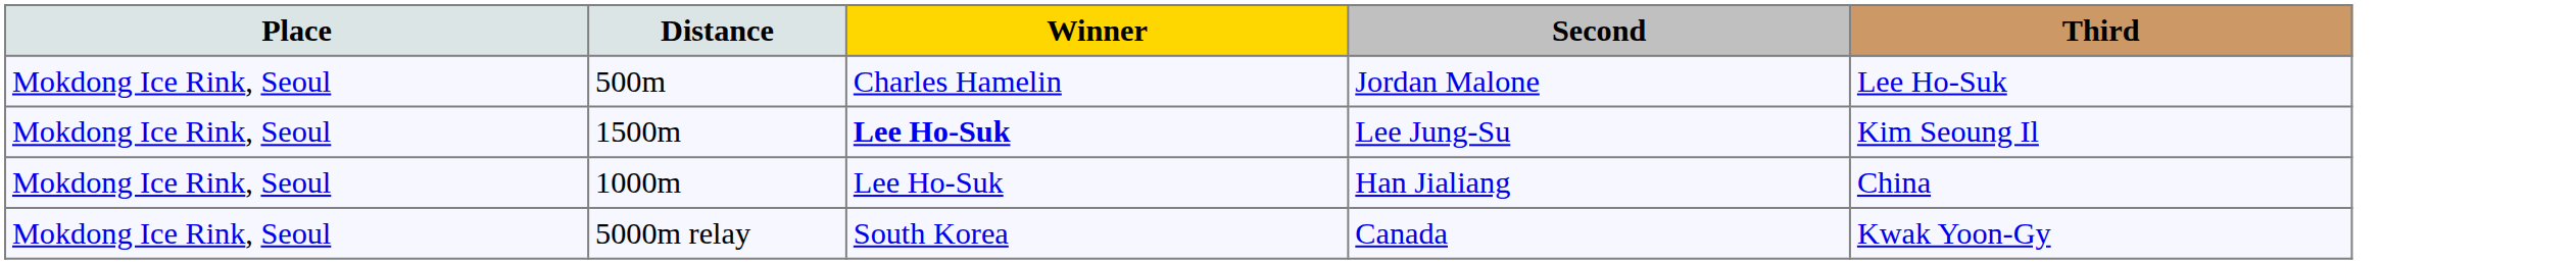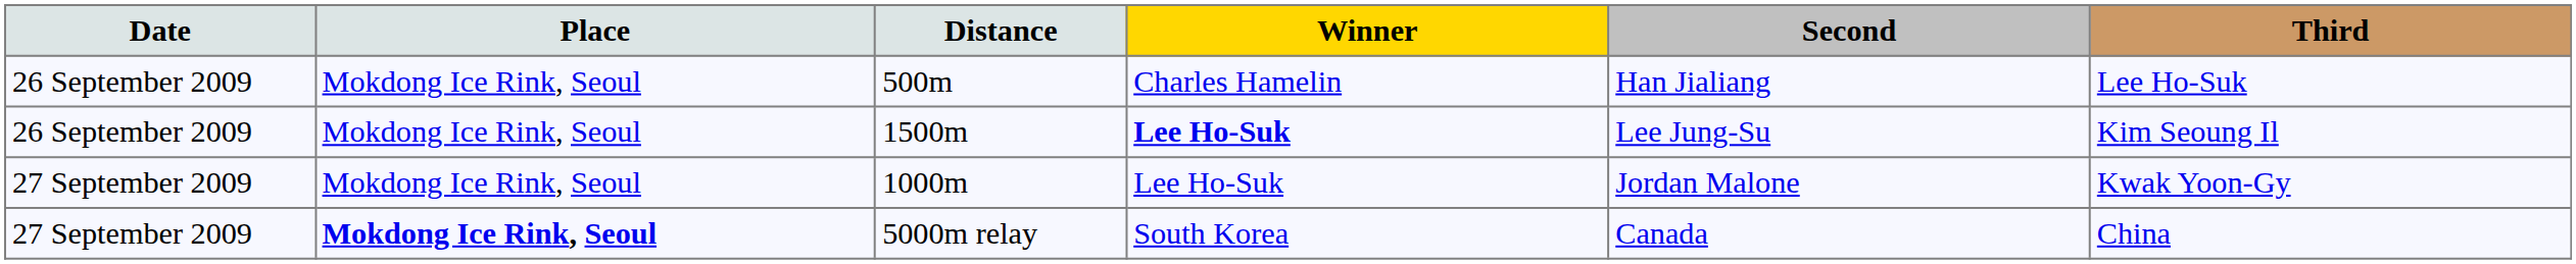+ column: Date | 26 September 2009 | 26 September 2009 | 27 September 2009 | 27 September 2009
500m | Second: Jordan Malone -> Han Jialiang
1000m | Second: Han Jialiang -> Jordan Malone
1000m | Third: China -> Kwak Yoon-Gy
5000m relay | Place: normal -> bold
5000m relay | Third: Kwak Yoon-Gy -> China
